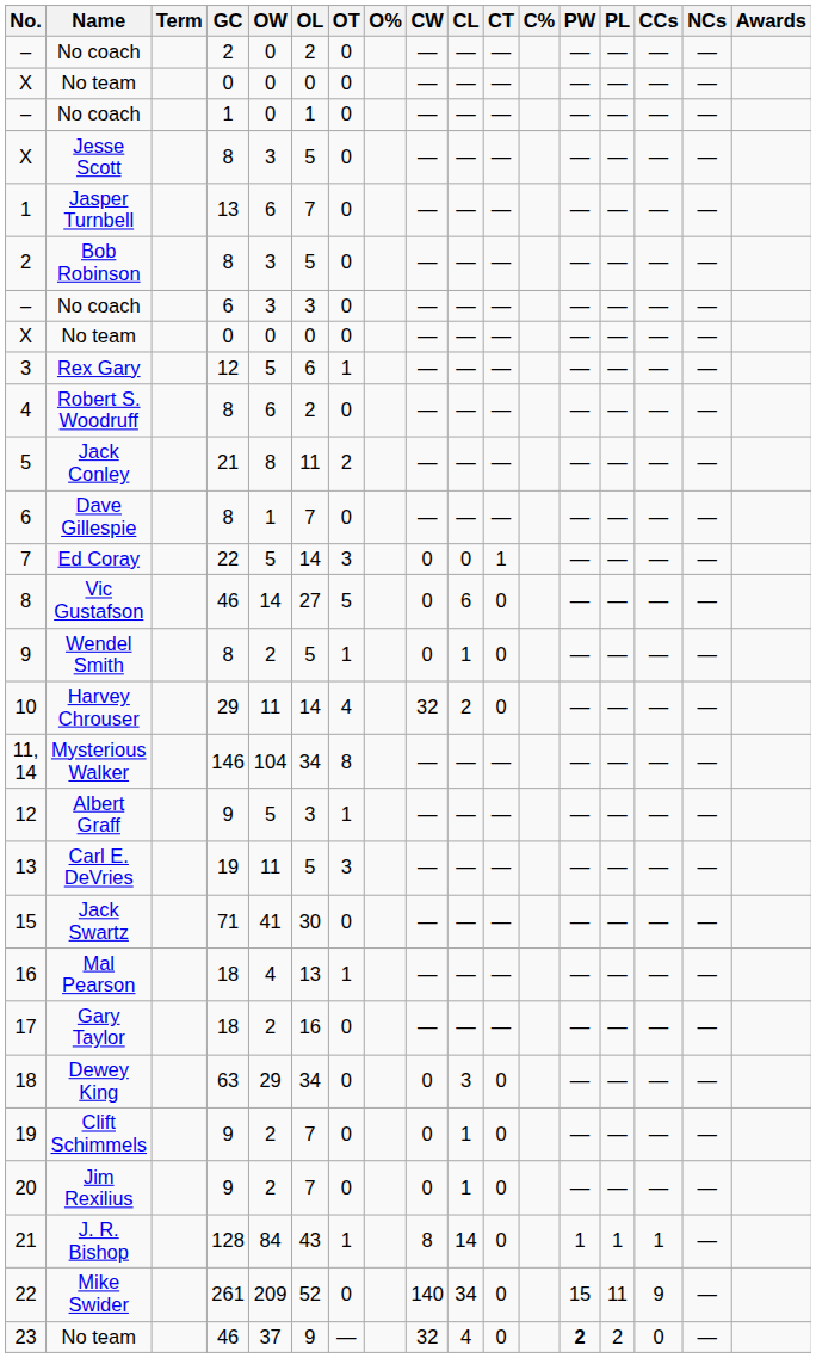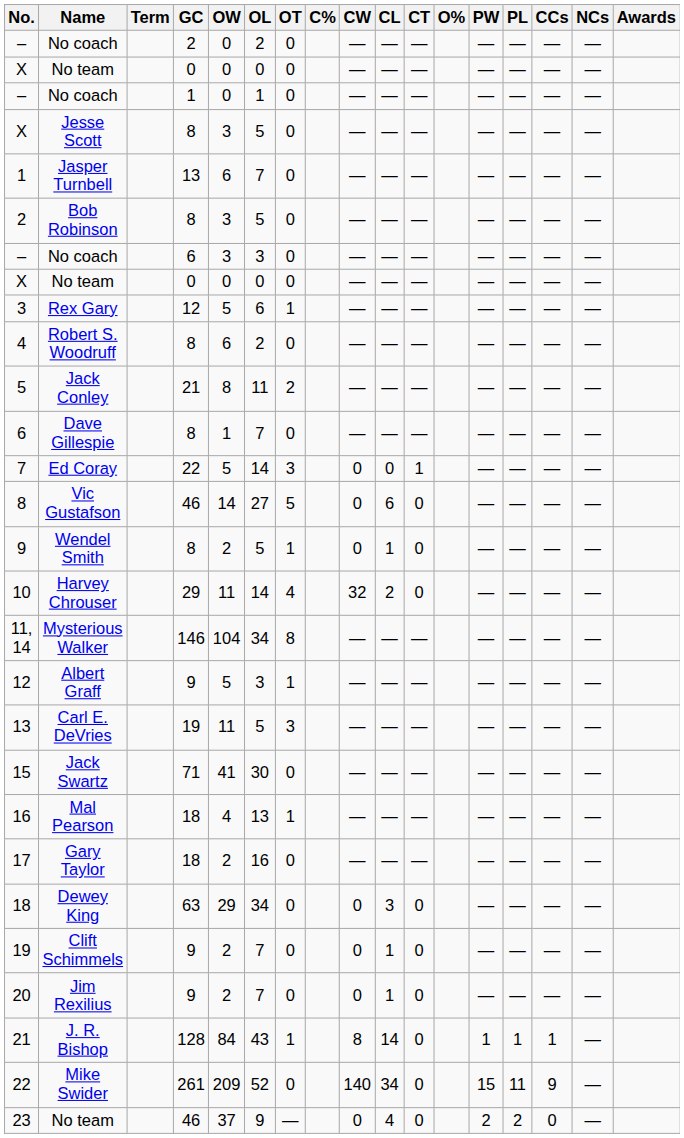columns swapped: O% <-> C%
23 | CW: 32 -> 0
23 | PW: bold -> normal
